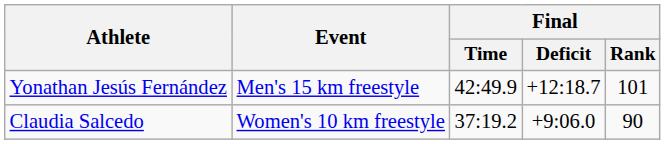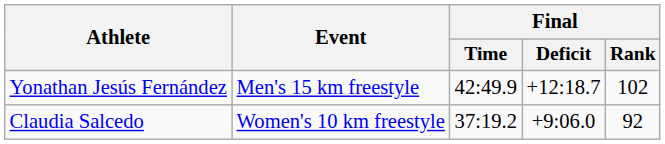Yonathan Jesús Fernández | Final / Rank: 101 -> 102
Claudia Salcedo | Final / Rank: 90 -> 92
